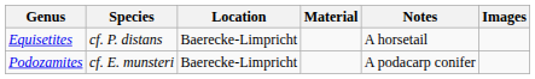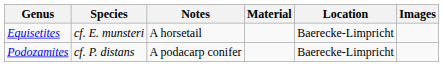columns swapped: Location <-> Notes
Equisetites | Species: cf. P. distans -> cf. E. munsteri
Podozamites | Species: cf. E. munsteri -> cf. P. distans
